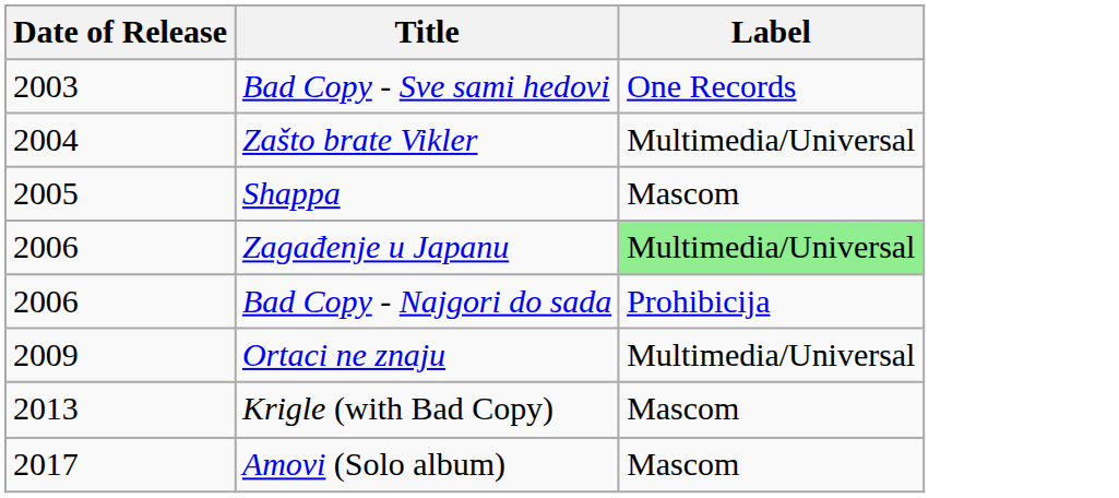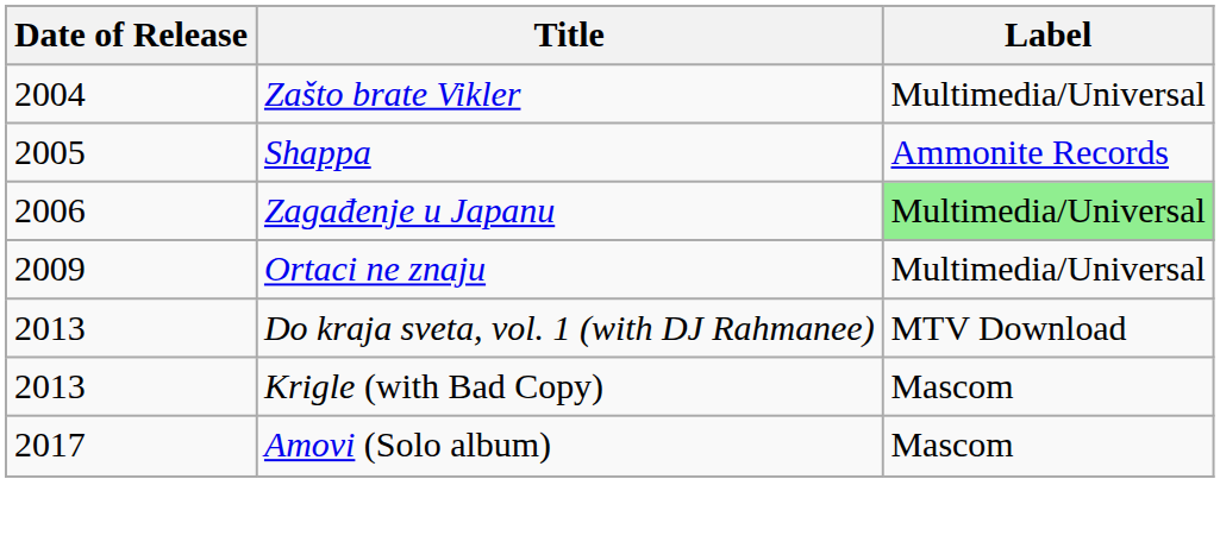- row: 2003 | Bad Copy - Sve sami hedovi | One Records
Shappa | Label: Mascom -> Ammonite Records
- row: 2006 | Bad Copy - Najgori do sada | Prohibicija
+ row: 2013 | Do kraja sveta, vol. 1 (with DJ Rahmanee) | MTV Download
